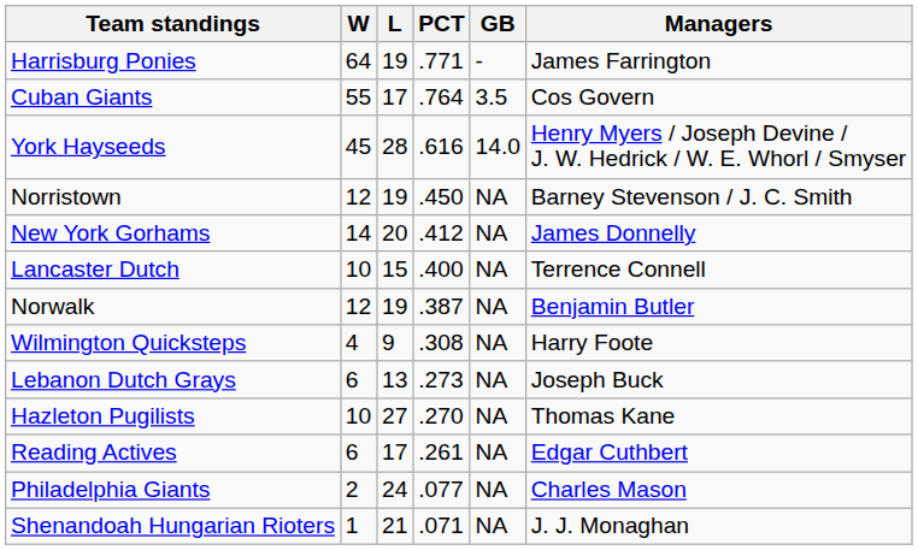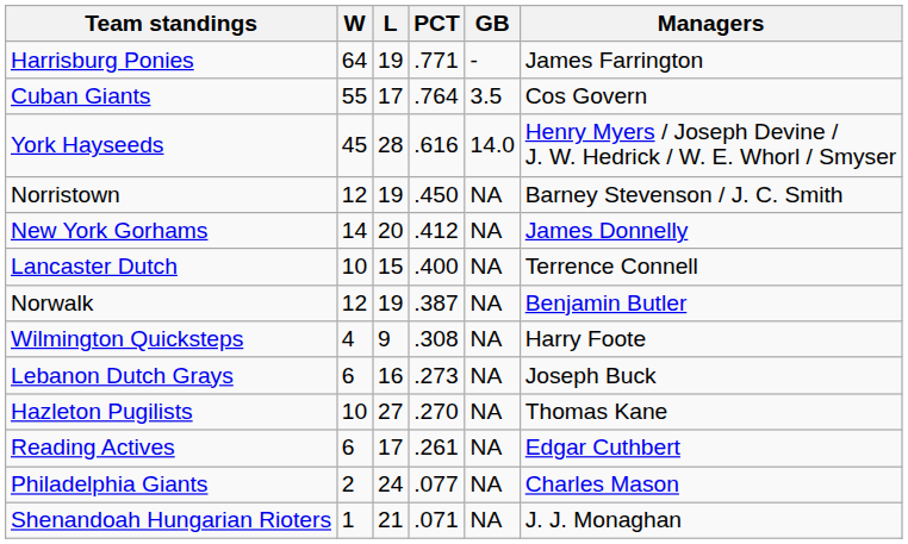Lebanon Dutch Grays | L: 13 -> 16
